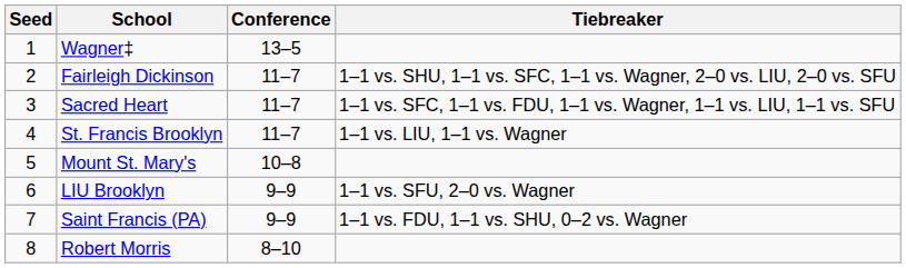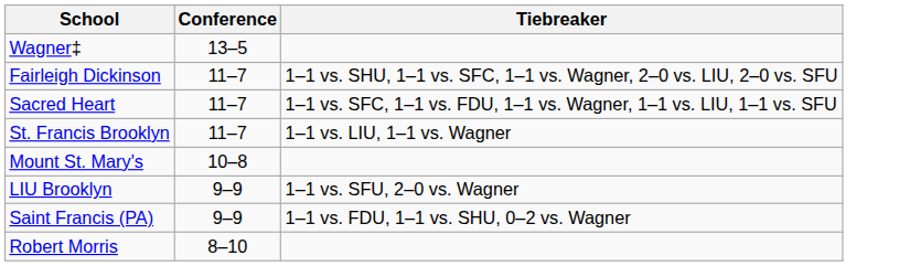- column: Seed | 1 | 2 | 3 | 4 | 5 | 6 | 7 | 8
